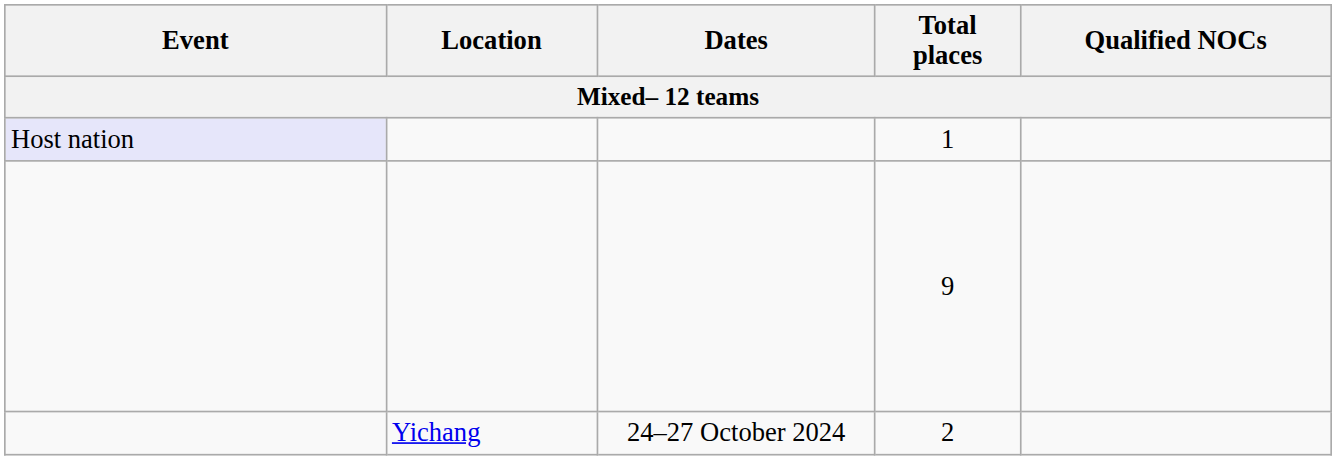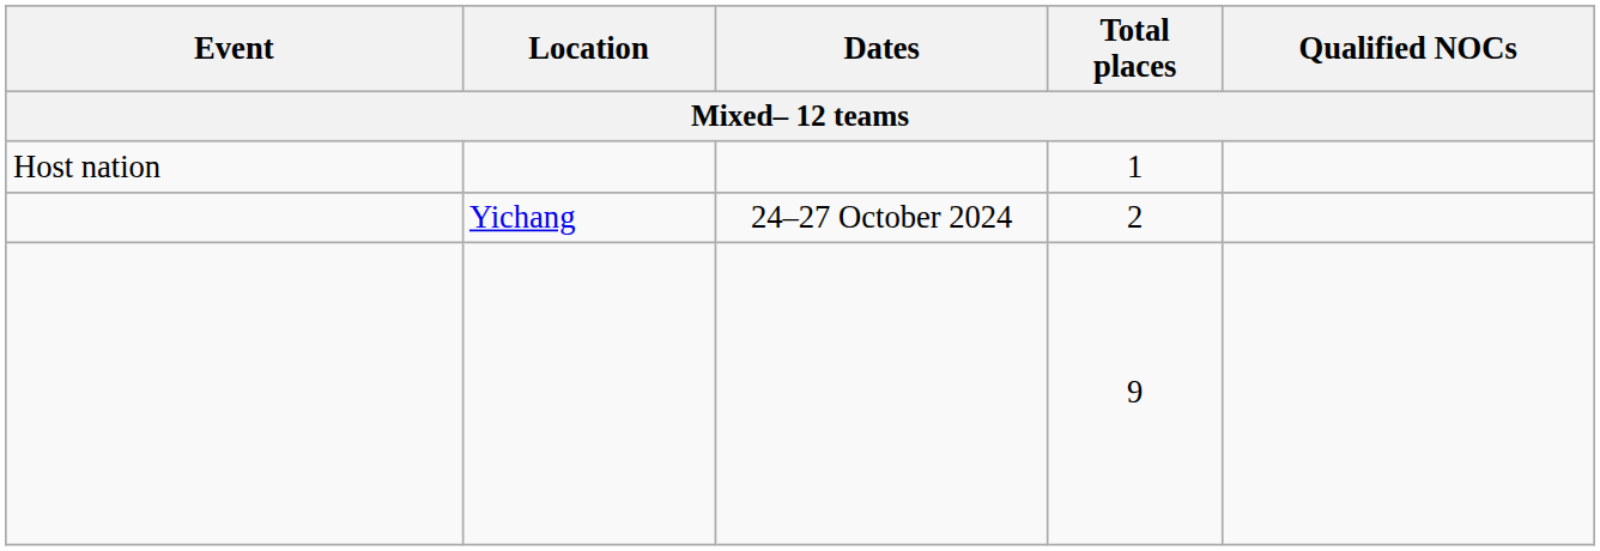1 | Event: lavender background -> no background
rows swapped: 2 <-> 9
